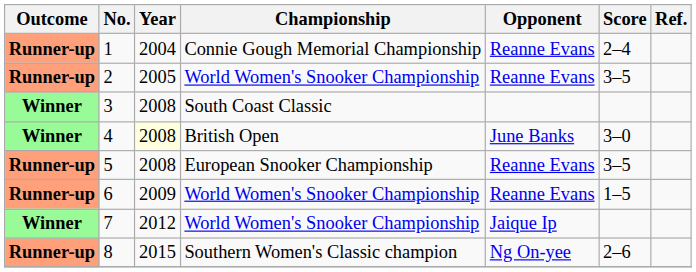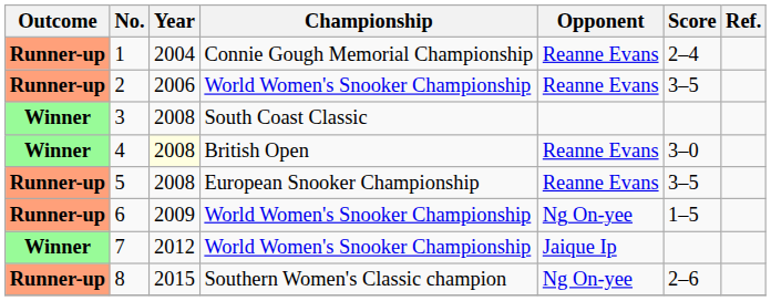2 | Year: 2005 -> 2006
4 | Opponent: June Banks -> Reanne Evans
6 | Opponent: Reanne Evans -> Ng On-yee
